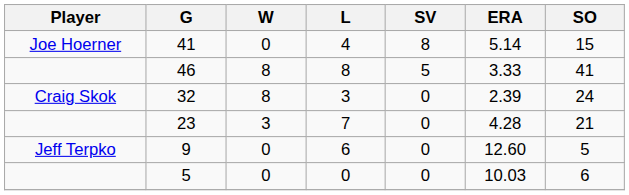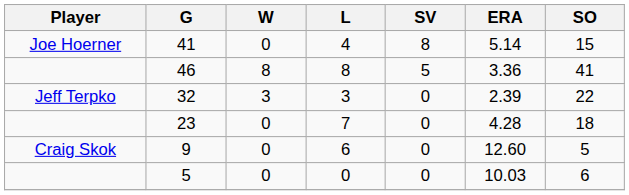46 | ERA: 3.33 -> 3.36
32 | Player: Craig Skok -> Jeff Terpko
32 | W: 8 -> 3
32 | SO: 24 -> 22
23 | W: 3 -> 0
23 | SO: 21 -> 18
9 | Player: Jeff Terpko -> Craig Skok
